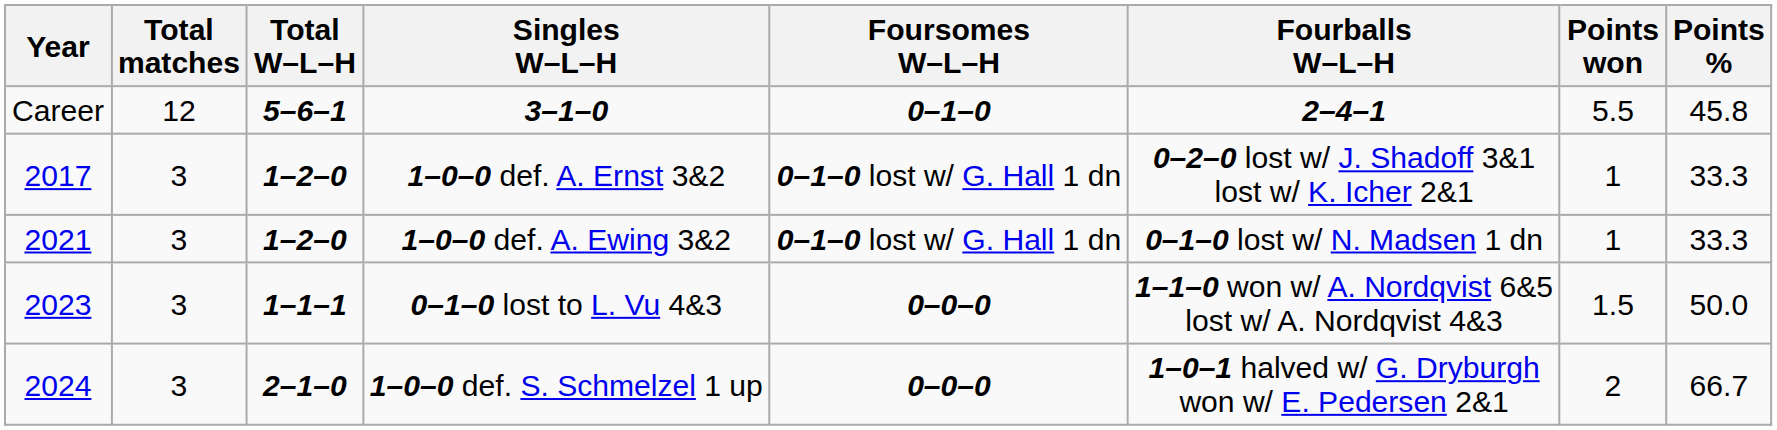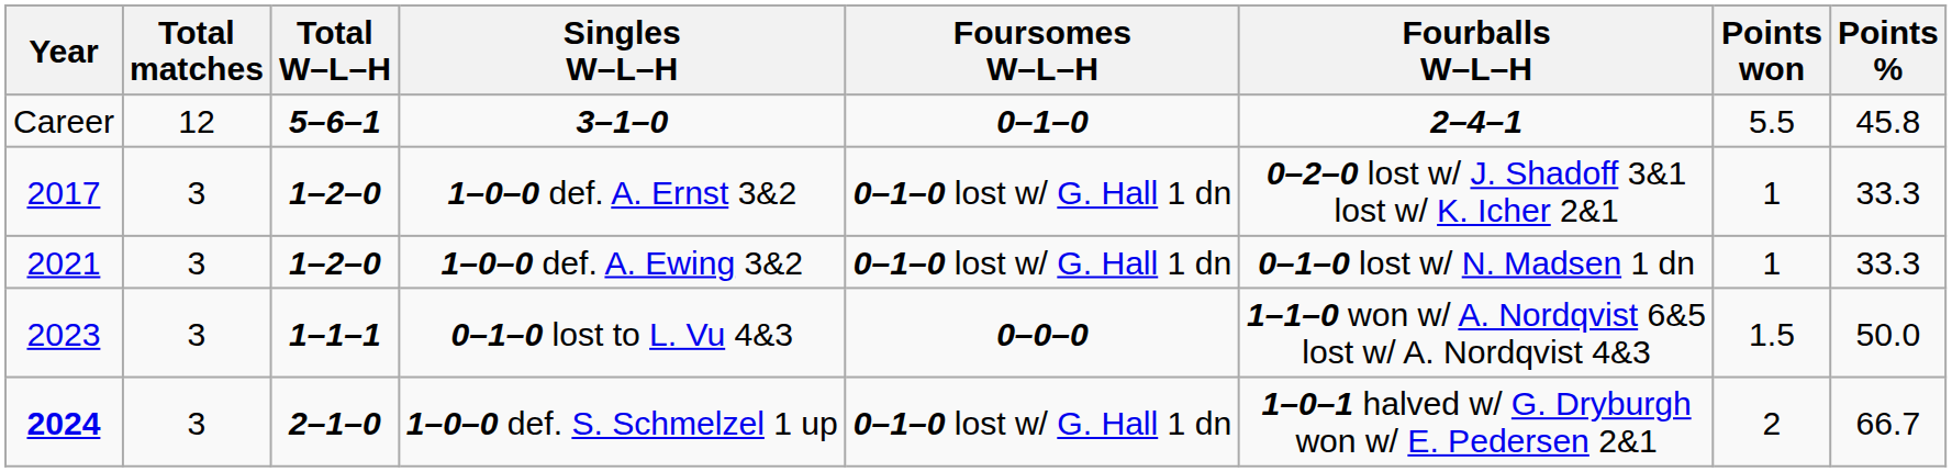1–0–0 def. S. Schmelzel 1 up | Year: normal -> bold
1–0–0 def. S. Schmelzel 1 up | Foursomes W–L–H: 0–0–0 -> 0–1–0 lost w/ G. Hall 1 dn
